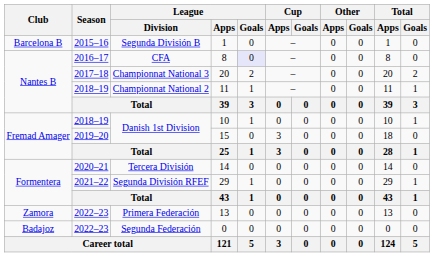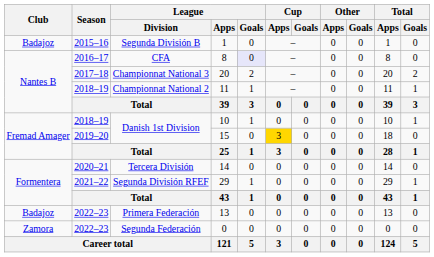Segunda División B | Club: Barcelona B -> Badajoz
Danish 1st Division / 15 | Cup / Apps: no background -> gold background
Primera Federación | Club: Zamora -> Badajoz
Segunda Federación | Club: Badajoz -> Zamora
